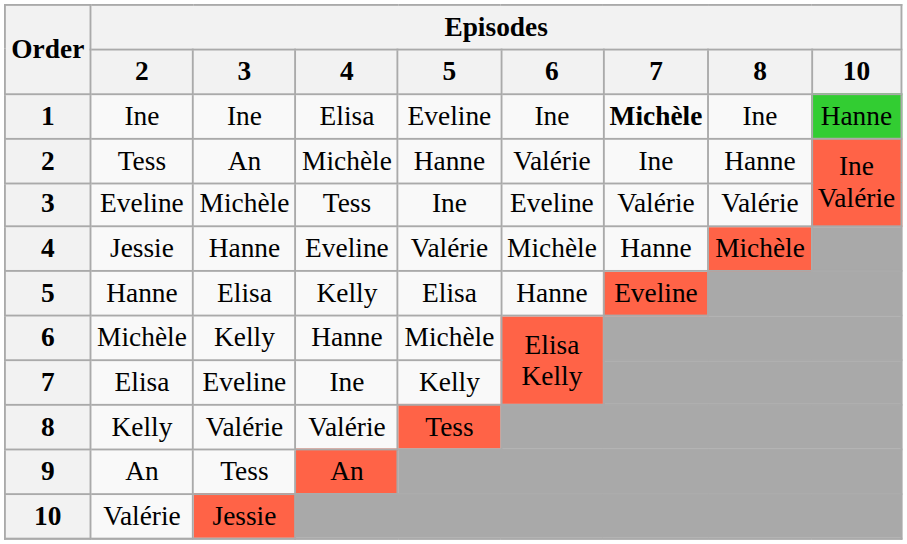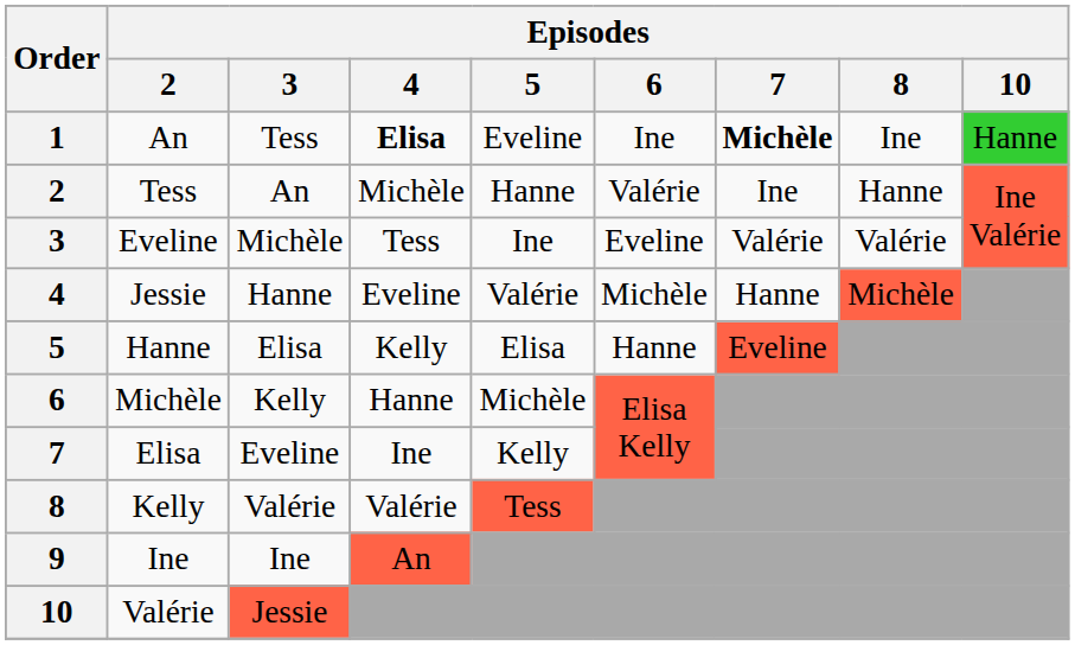1 | Episodes / 2: Ine -> An
1 | Episodes / 3: Ine -> Tess
1 | Episodes / 4: normal -> bold
9 | Episodes / 2: An -> Ine
9 | Episodes / 3: Tess -> Ine
